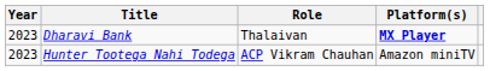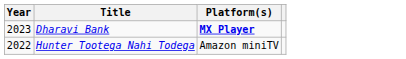- column: Role | Thalaivan | ACP Vikram Chauhan
Hunter Tootega Nahi Todega | Year: 2023 -> 2022
